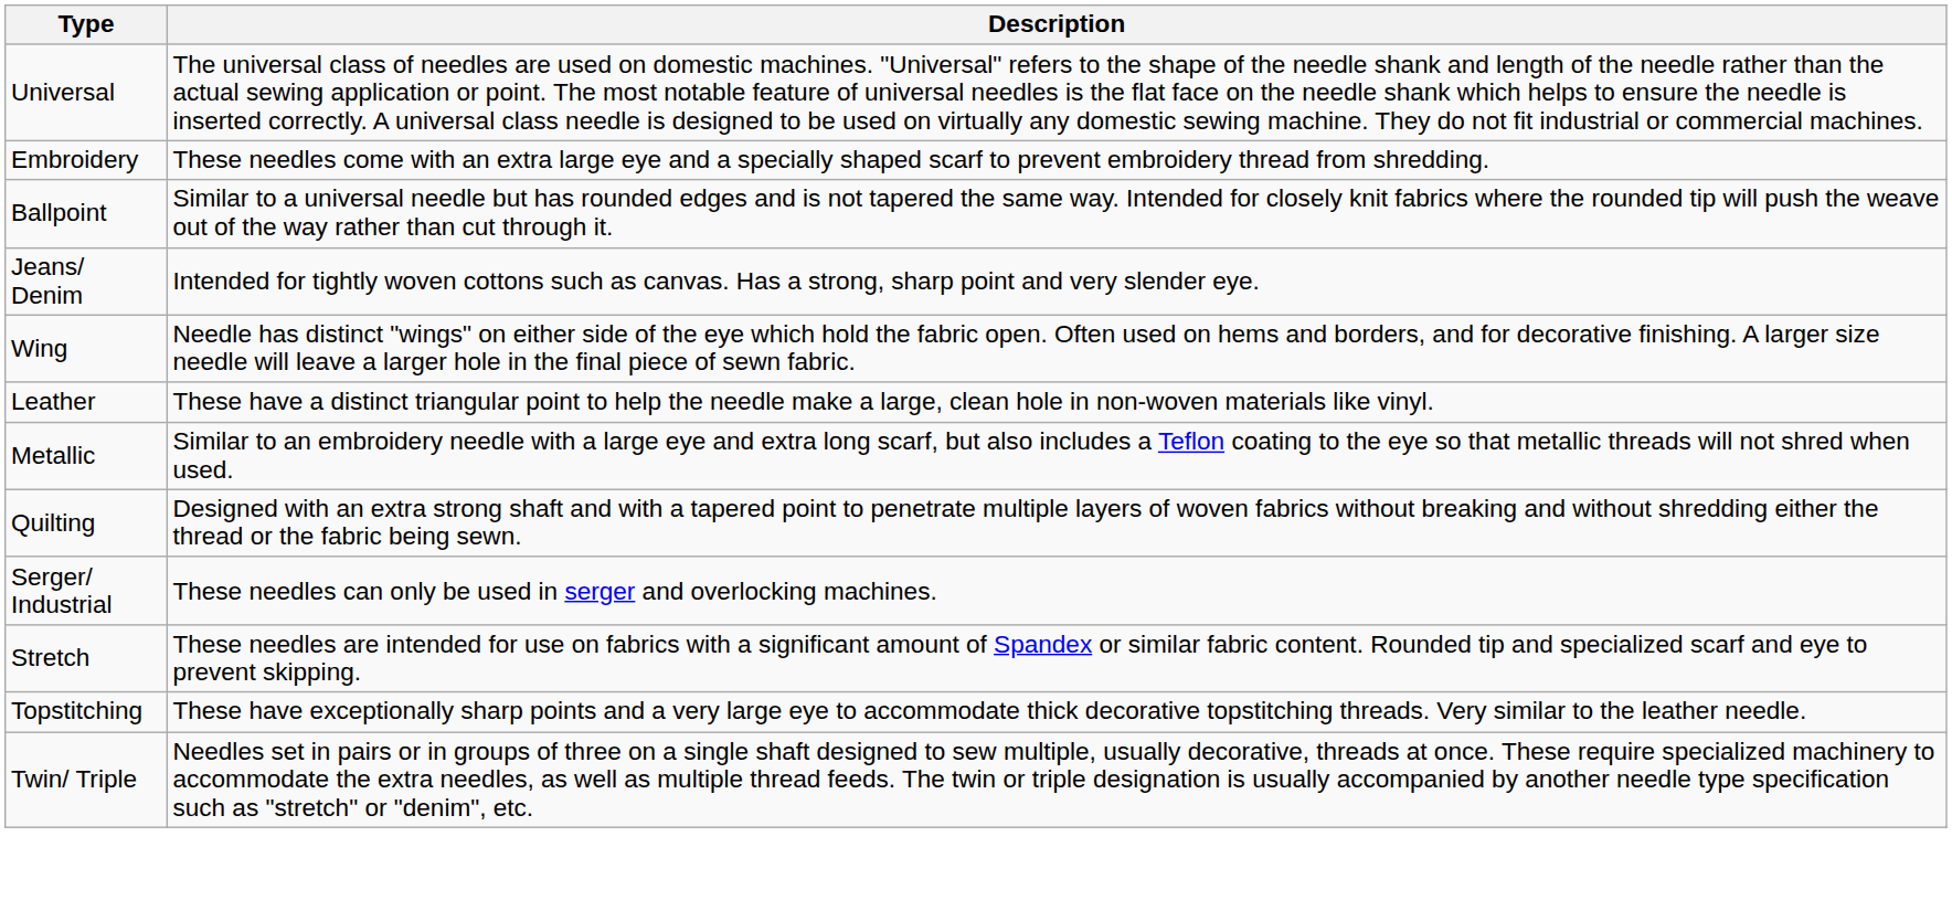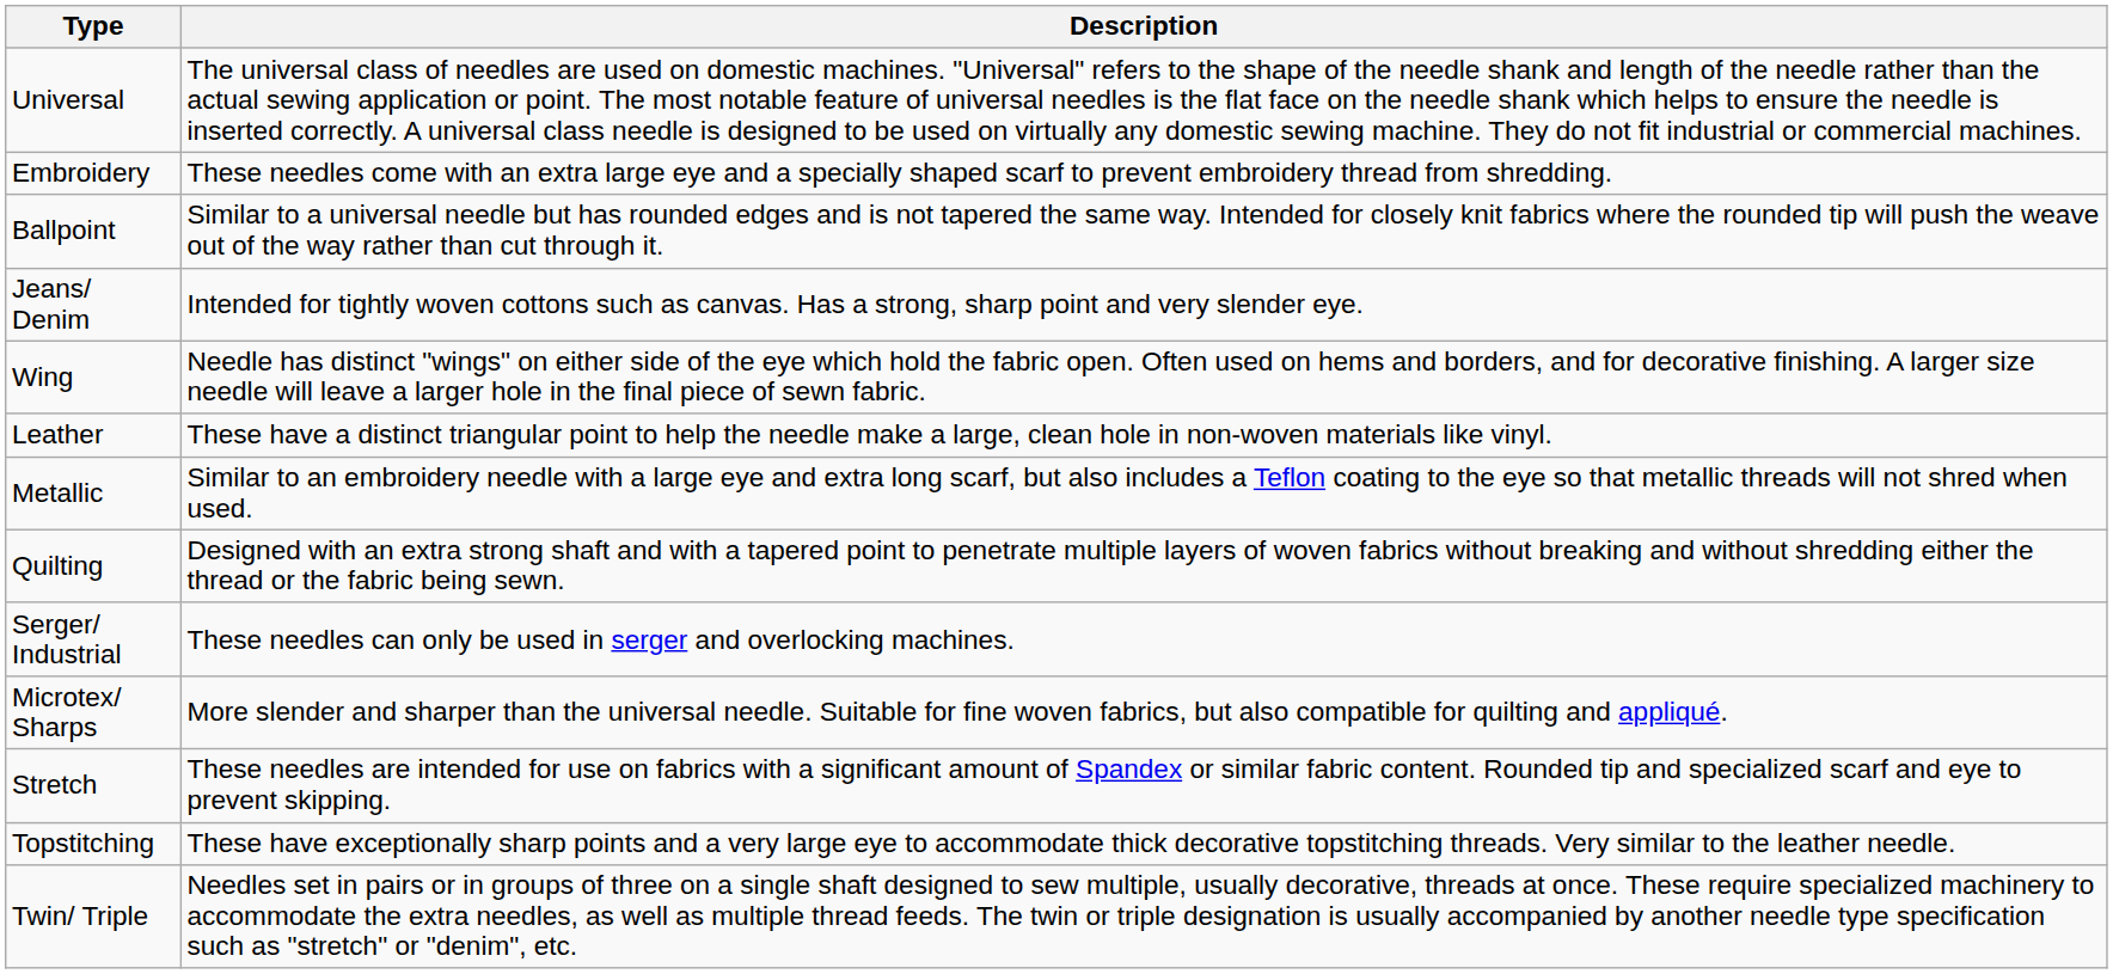+ row: Microtex/ Sharps | More slender and sharper than the universal needle. Suitable for fine woven fabrics, but also compatible for quilting and appliqué.
